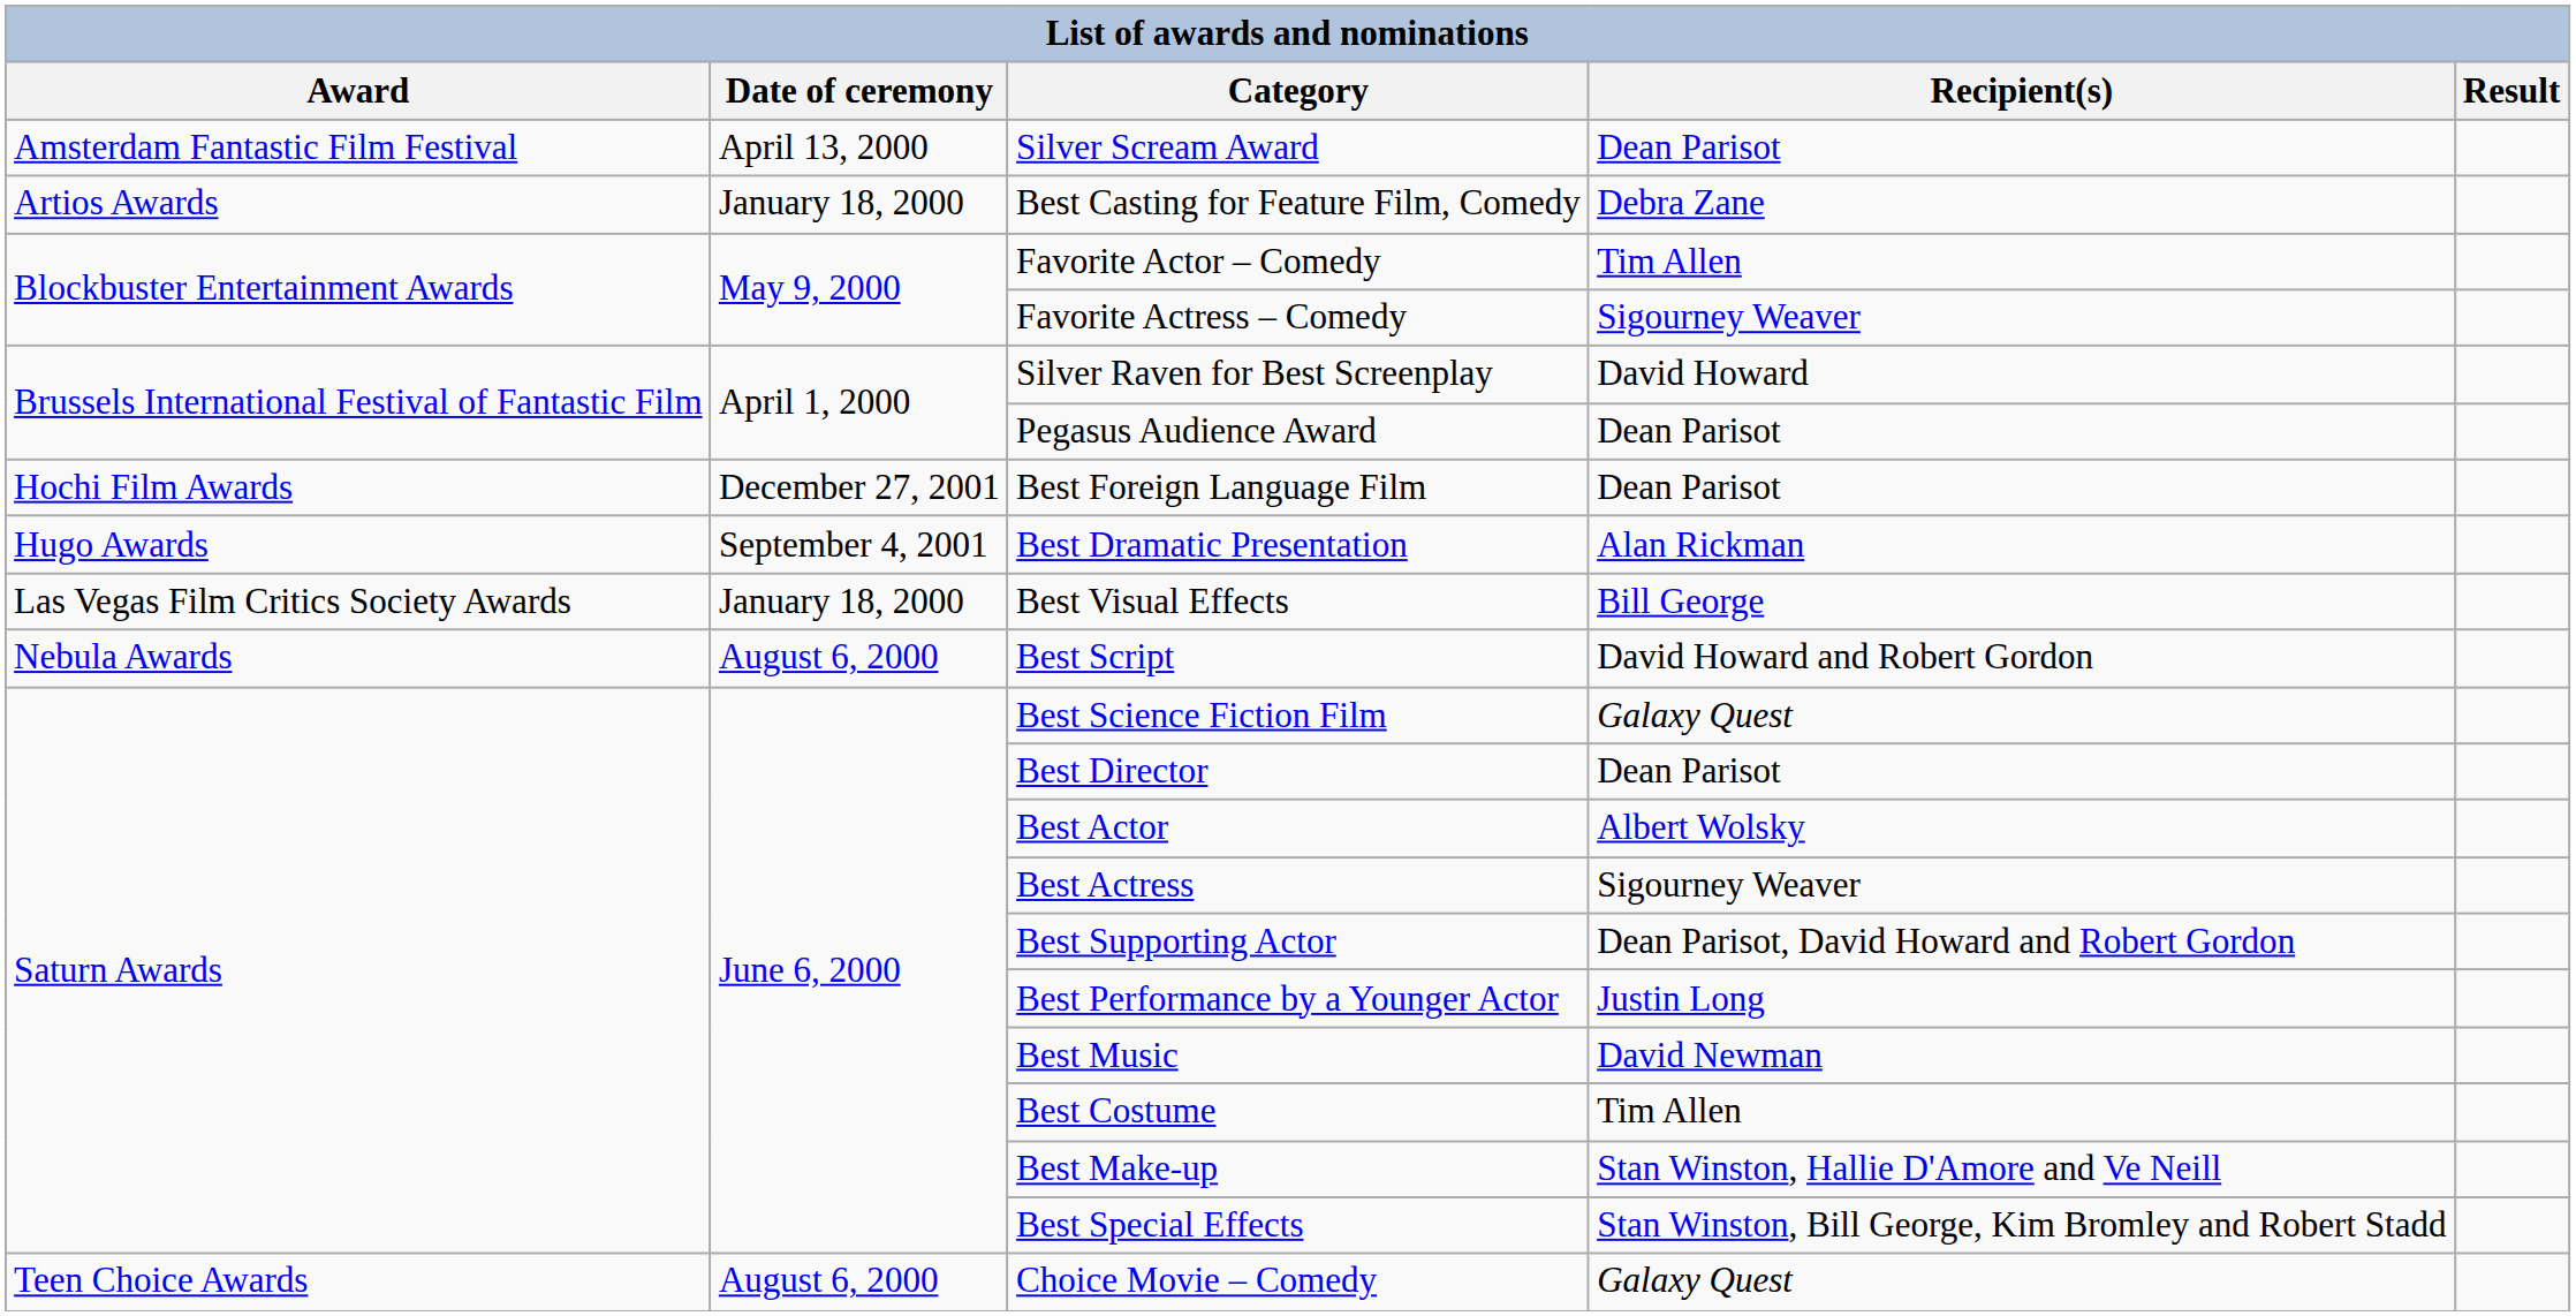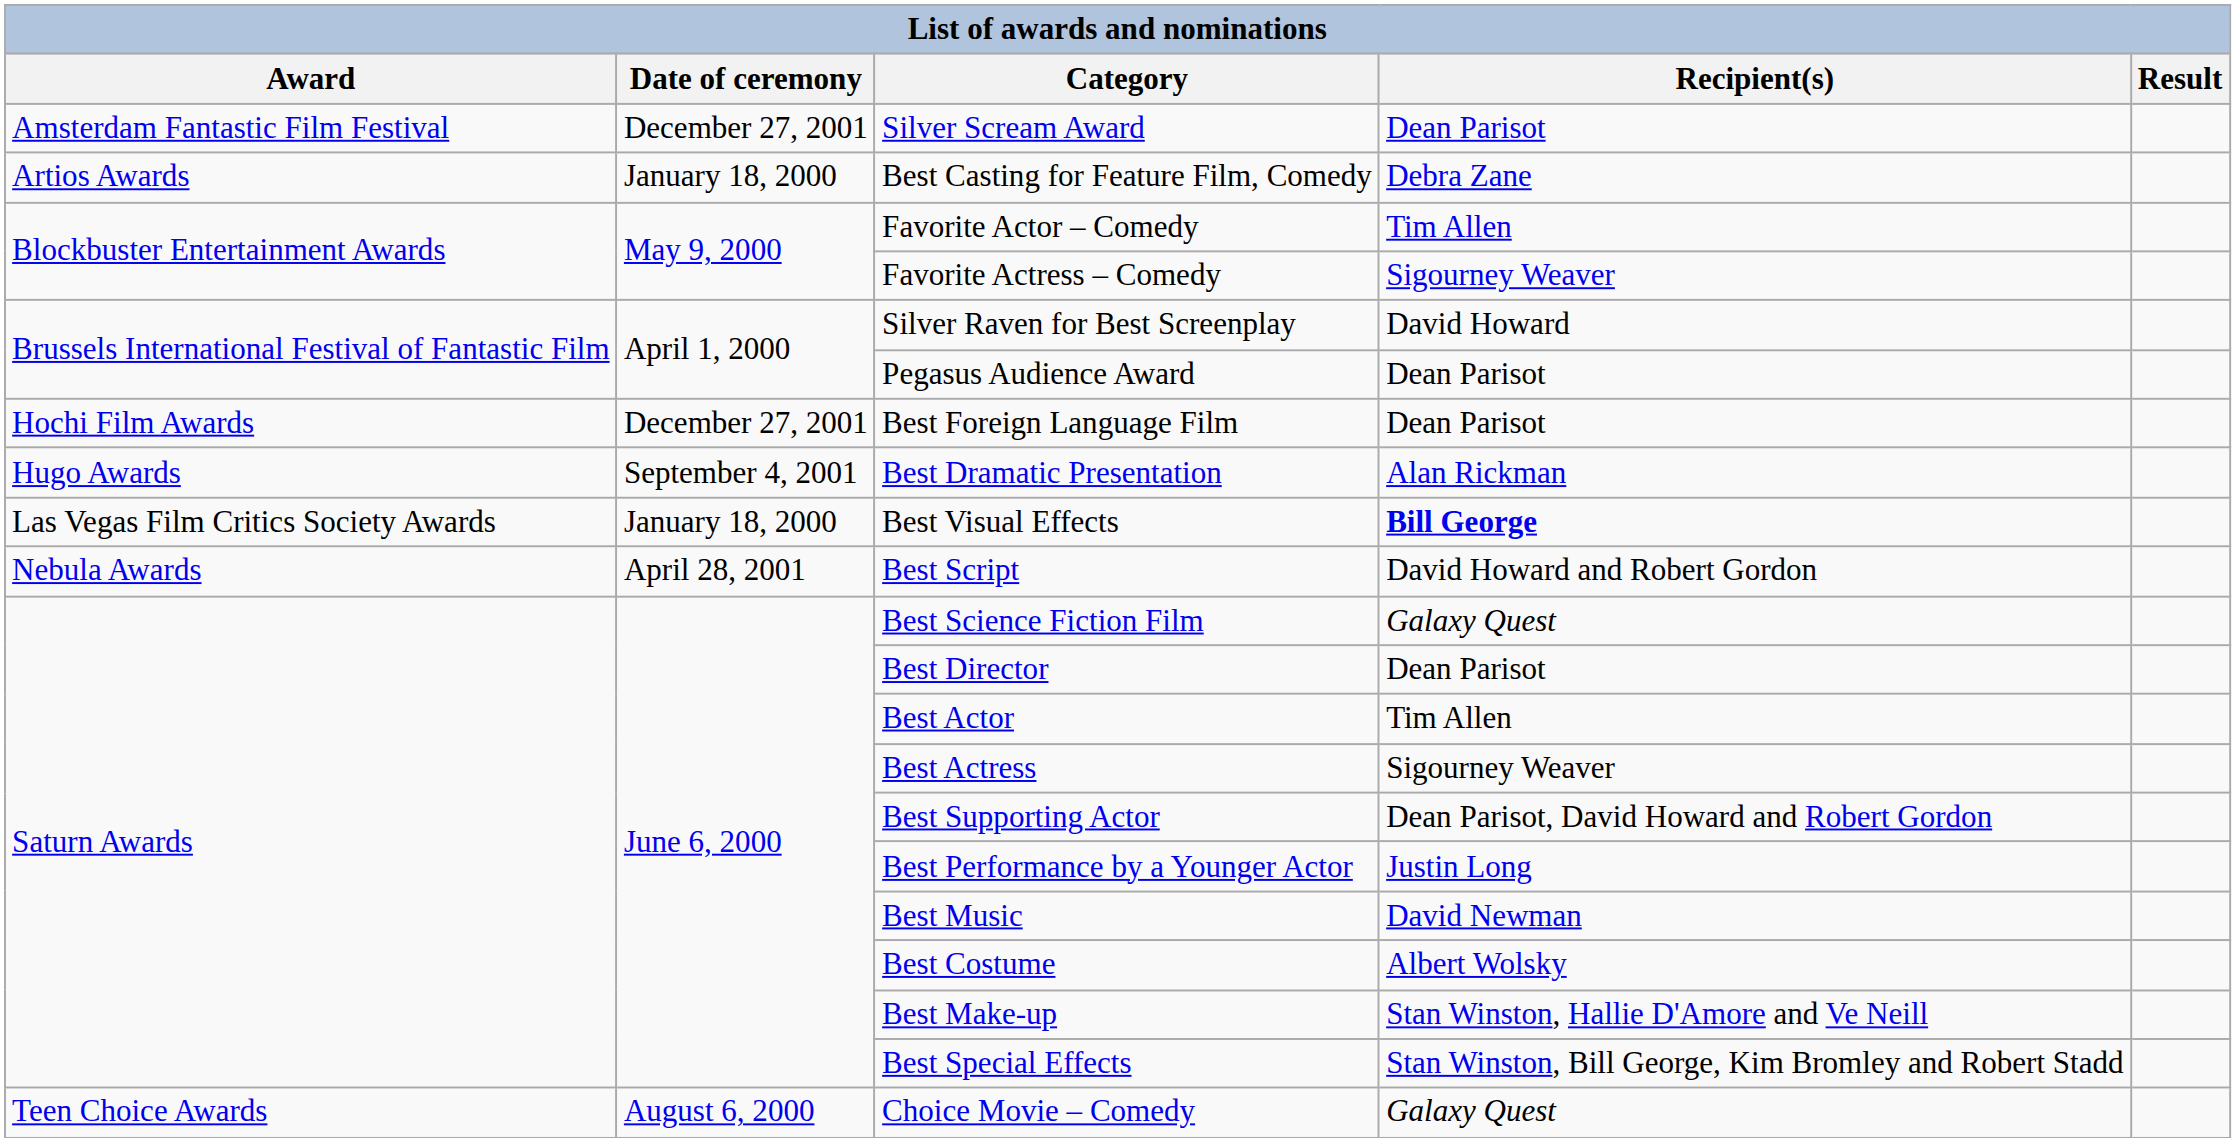Silver Scream Award | Date of ceremony: April 13, 2000 -> December 27, 2001
Best Visual Effects | Recipient(s): normal -> bold
Best Script | Date of ceremony: August 6, 2000 -> April 28, 2001
Best Actor | Recipient(s): Albert Wolsky -> Tim Allen
Best Costume | Recipient(s): Tim Allen -> Albert Wolsky
